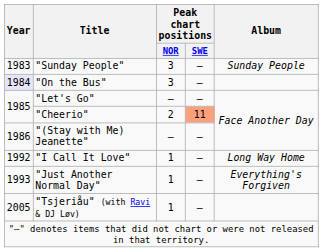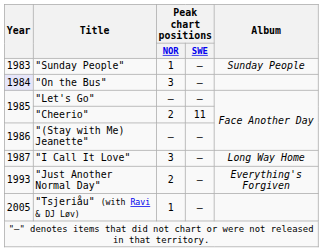"Sunday People" | Peak chart positions / NOR: 3 -> 1
"Cheerio" | Peak chart positions / SWE: lightsalmon background -> no background
"I Call It Love" | Year: 1992 -> 1987
"I Call It Love" | Peak chart positions / NOR: 1 -> 3
"Just Another Normal Day" | Peak chart positions / NOR: 1 -> 2
